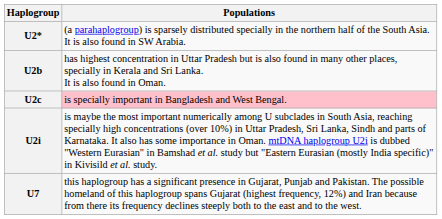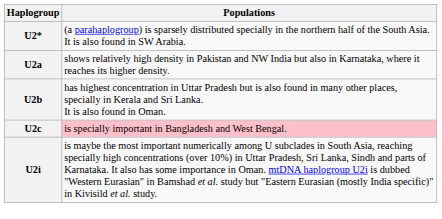+ row: U2a | shows relatively high density in Pakistan and NW India but also in Karnataka, where it reaches its higher density.
- row: U7 | this haplogroup has a significant presence in Gujarat, Punjab and Pakistan. The possible homeland of this haplogroup spans Gujarat (highest frequency, 12%) and Iran because from there its frequency declines steeply both to the east and to the west.
